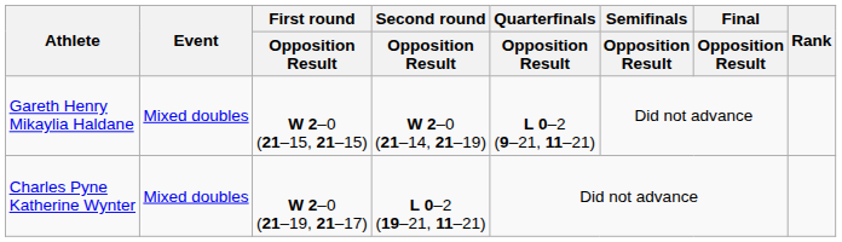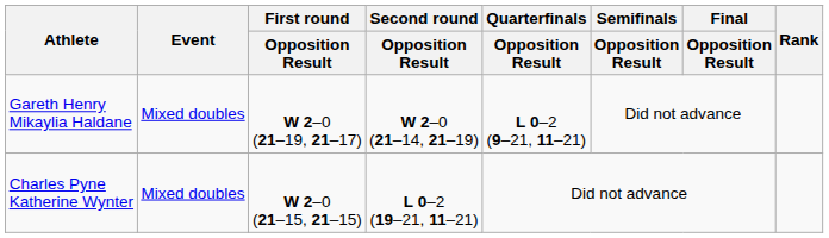Gareth Henry Mikaylia Haldane | First round / Opposition Result: W 2–0 (21–15, 21–15) -> W 2–0 (21–19, 21–17)
Charles Pyne Katherine Wynter | First round / Opposition Result: W 2–0 (21–19, 21–17) -> W 2–0 (21–15, 21–15)
